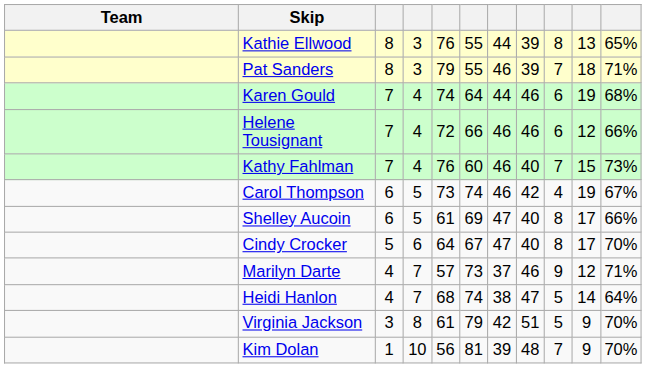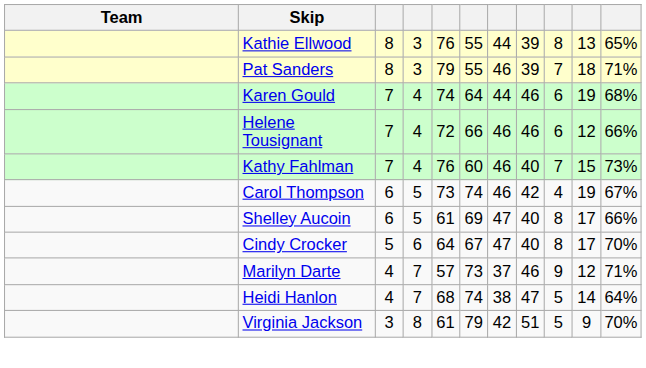- row: Kim Dolan | 1 | 10 | 56 | 81 | 39 | 48 | 7 | 9 | 70%
